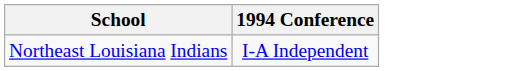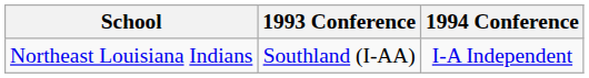+ column: 1993 Conference | Southland (I-AA)
